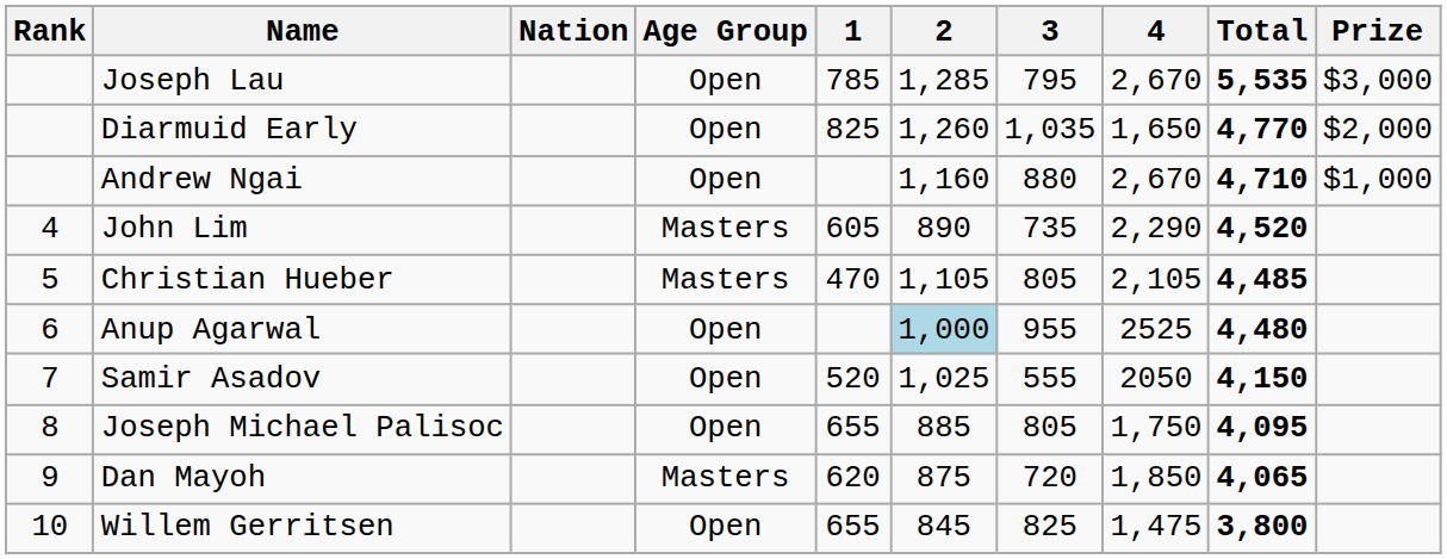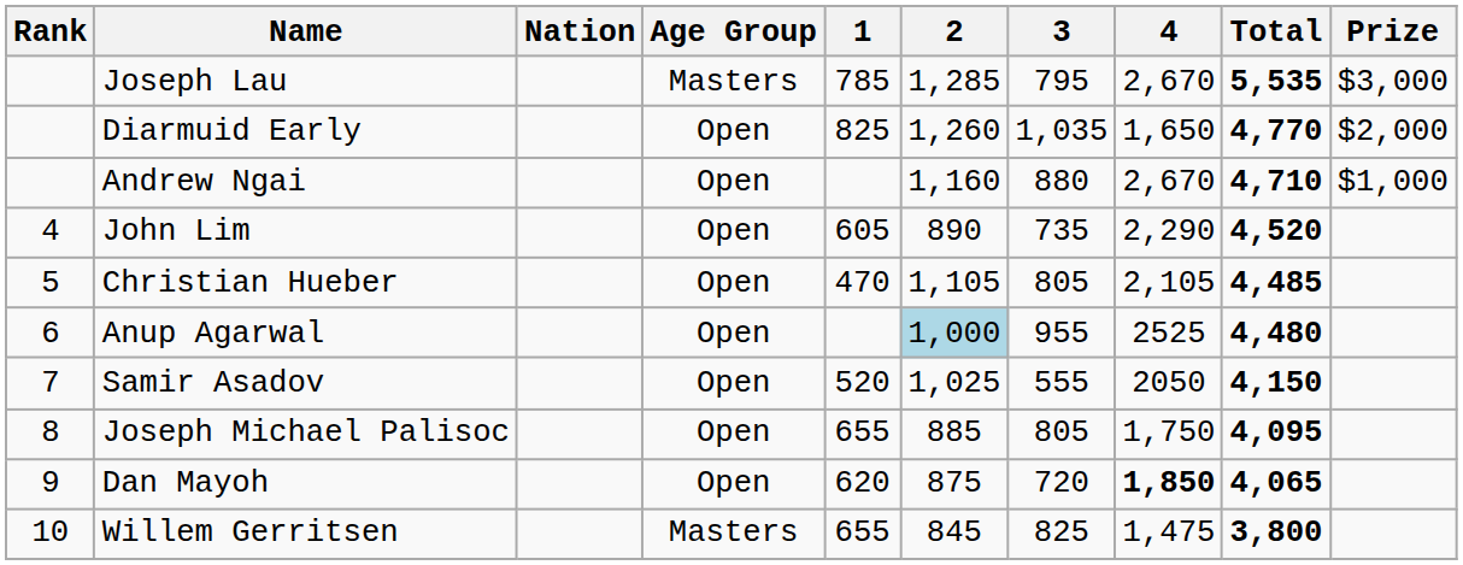Joseph Lau | Age Group: Open -> Masters
John Lim | Age Group: Masters -> Open
Christian Hueber | Age Group: Masters -> Open
Dan Mayoh | Age Group: Masters -> Open
Dan Mayoh | 4: normal -> bold
Willem Gerritsen | Age Group: Open -> Masters
